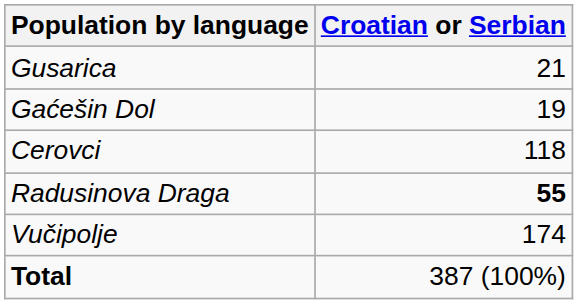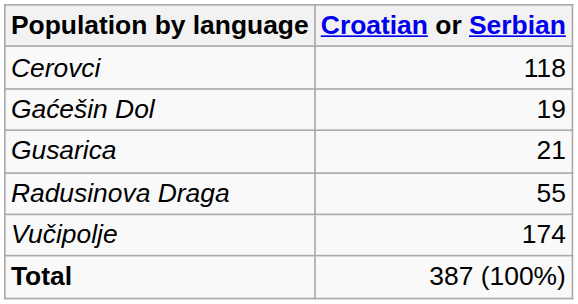rows swapped: Cerovci <-> Gusarica
Radusinova Draga | Croatian or Serbian: bold -> normal
